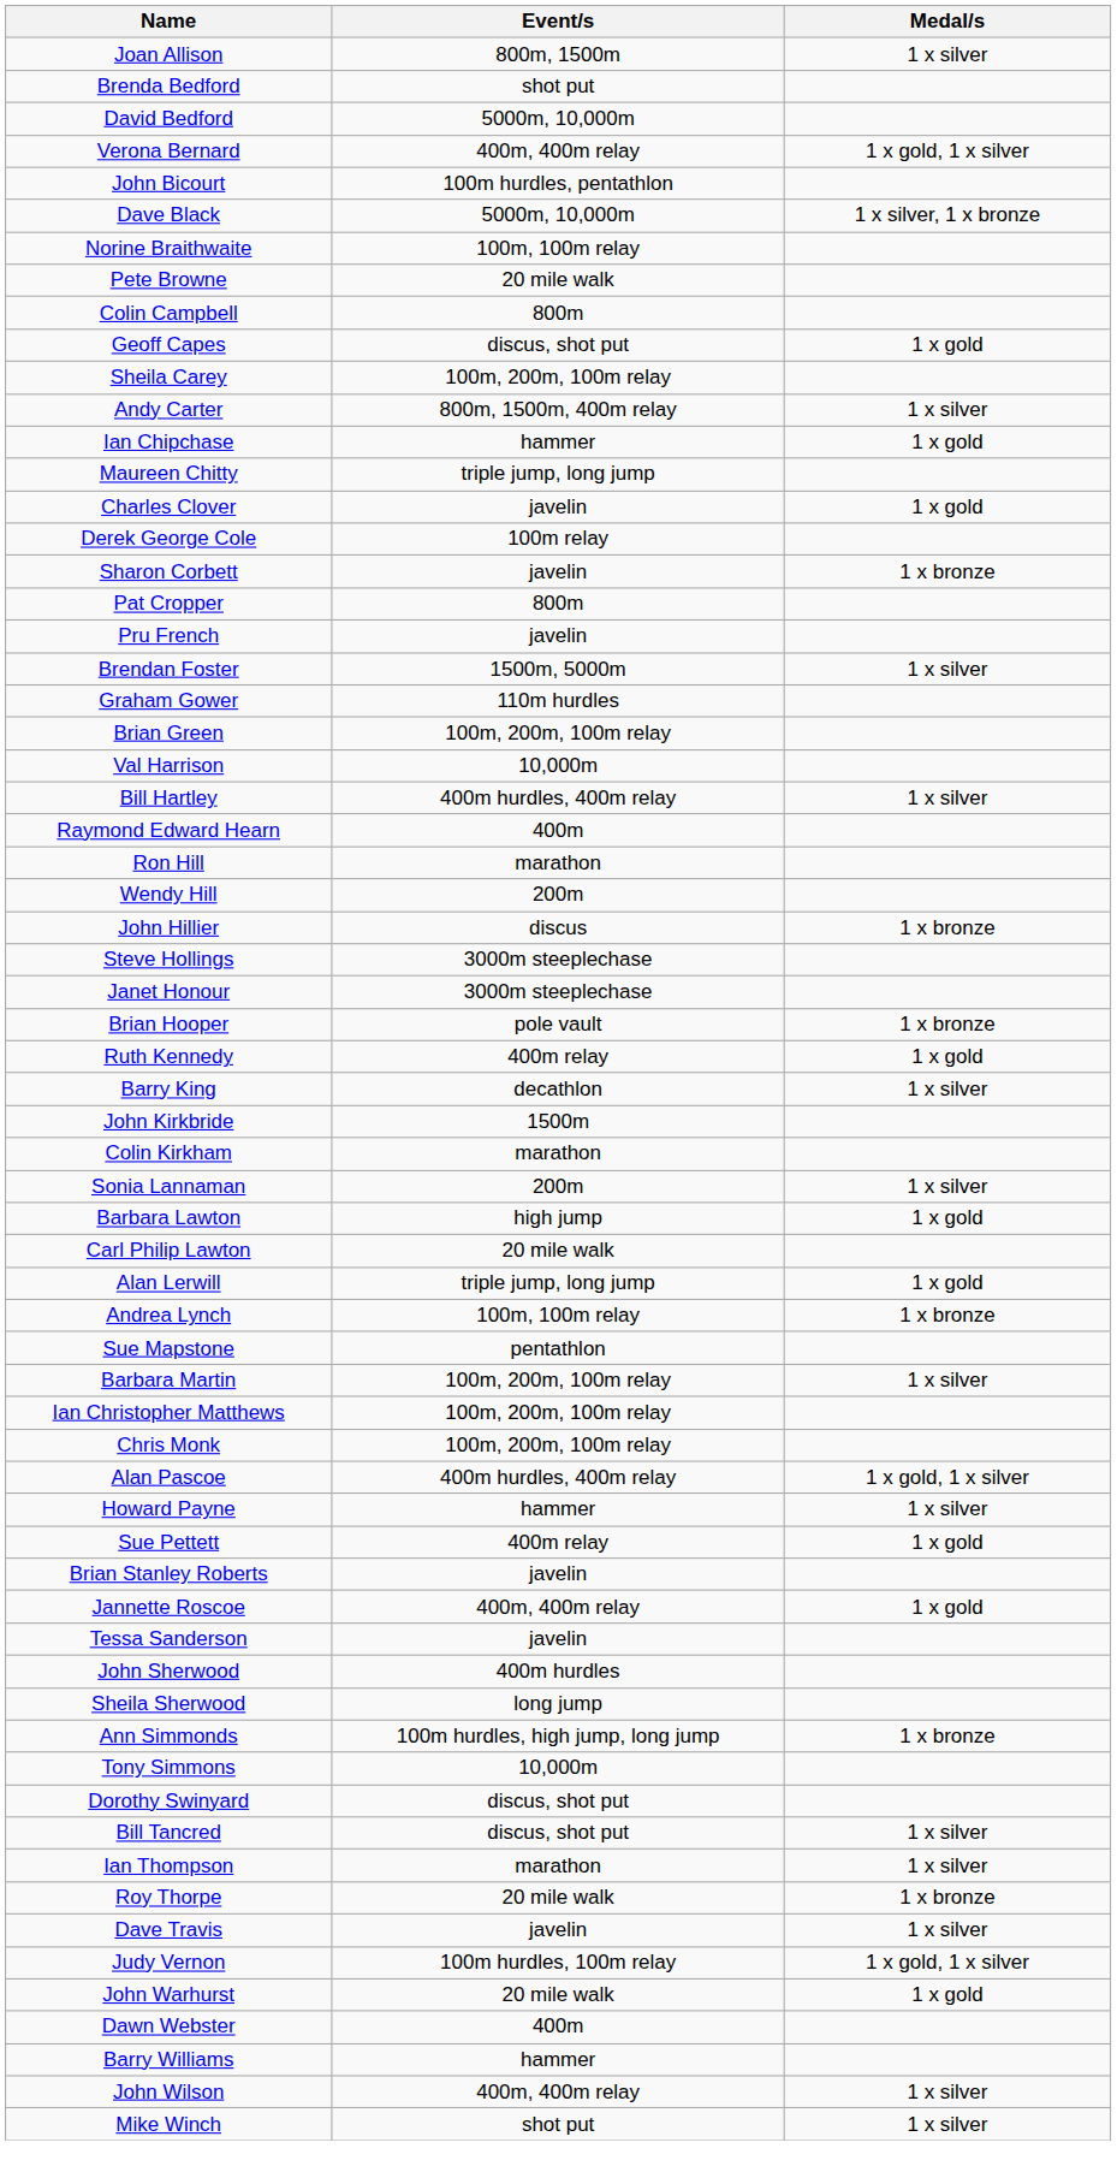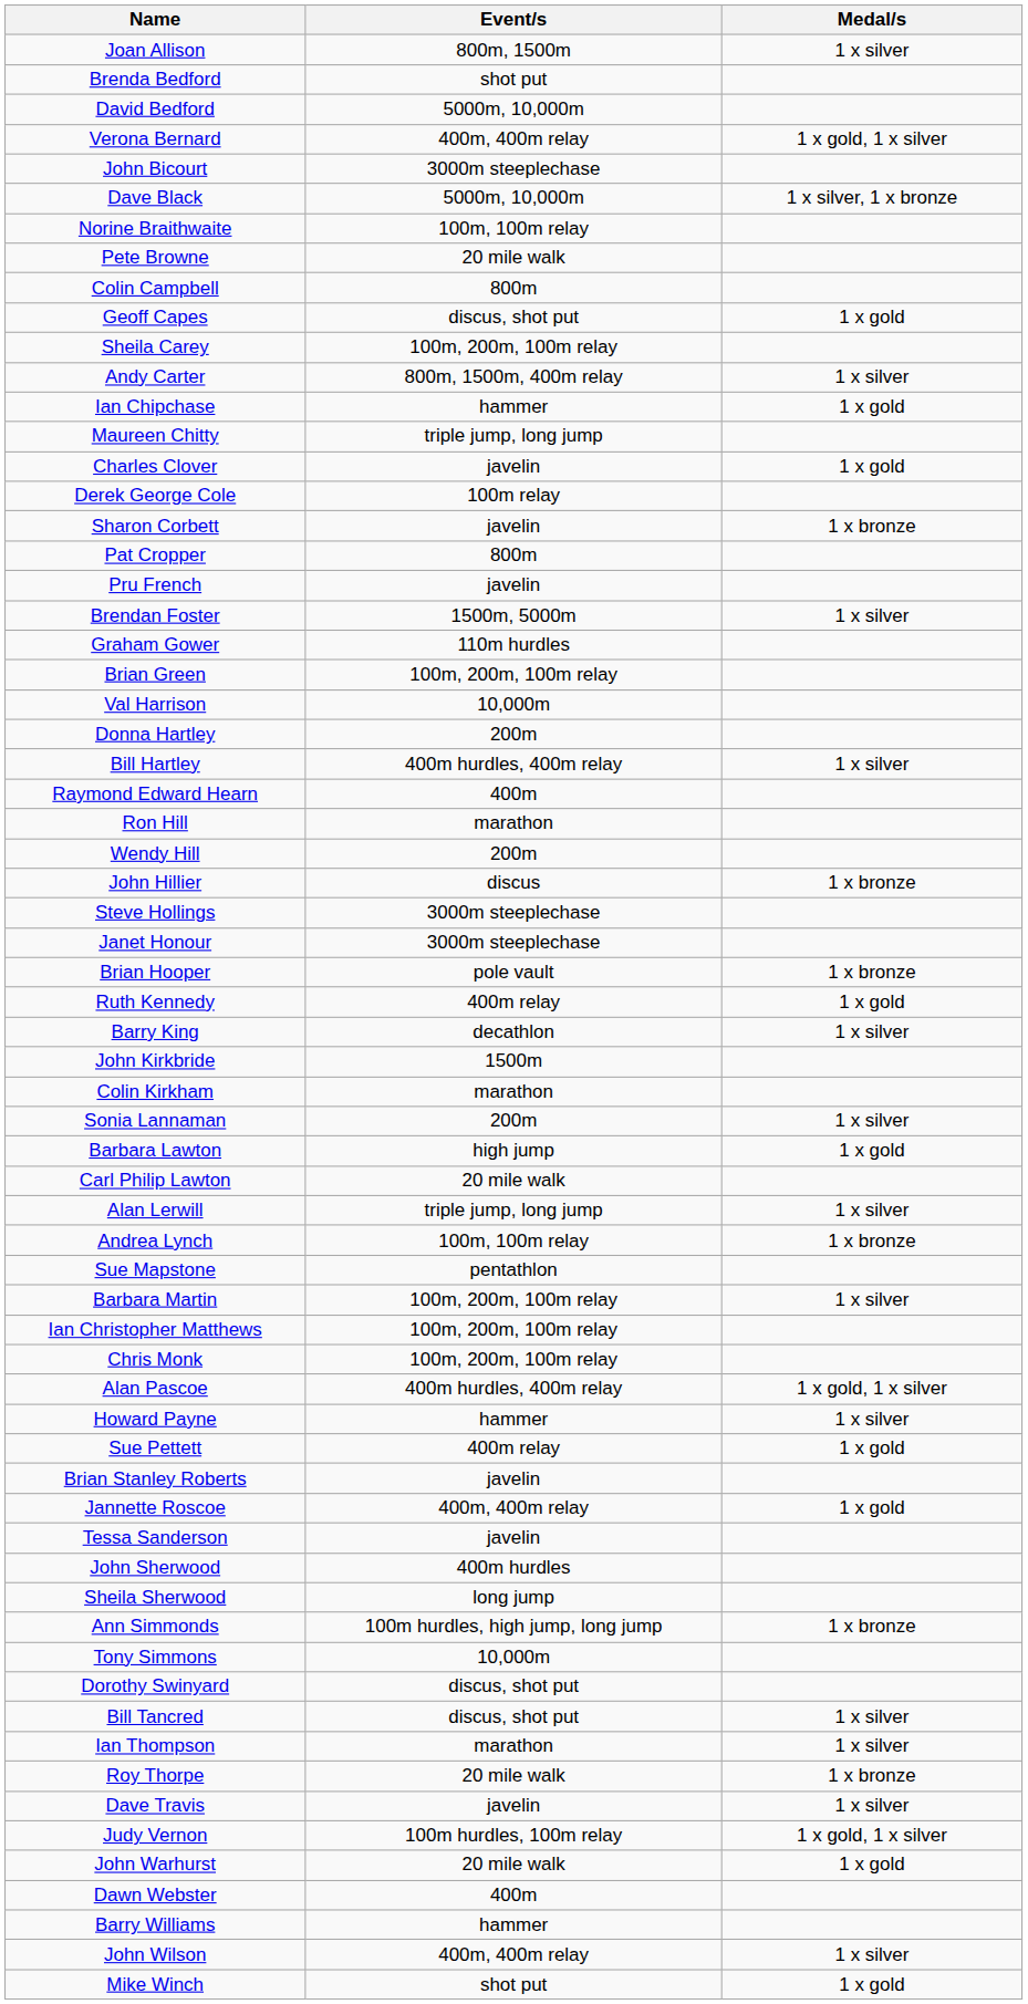John Bicourt | Event/s: 100m hurdles, pentathlon -> 3000m steeplechase
+ row: Donna Hartley | 200m
Alan Lerwill | Medal/s: 1 x gold -> 1 x silver
Mike Winch | Medal/s: 1 x silver -> 1 x gold
